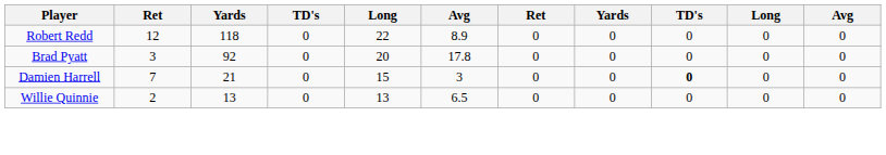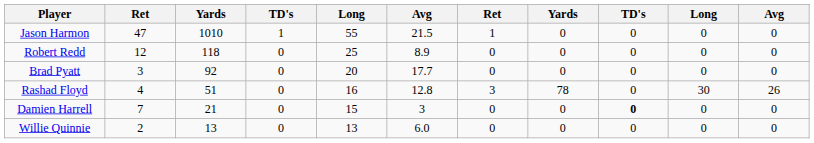+ row: Jason Harmon | 47 | 1010 | 1 | 55 | 21.5 | 1 | 0 | 0 | 0 | 0
Robert Redd | column 5: 22 -> 25
Brad Pyatt | column 6: 17.8 -> 17.7
+ row: Rashad Floyd | 4 | 51 | 0 | 16 | 12.8 | 3 | 78 | 0 | 30 | 26
Willie Quinnie | column 6: 6.5 -> 6.0
